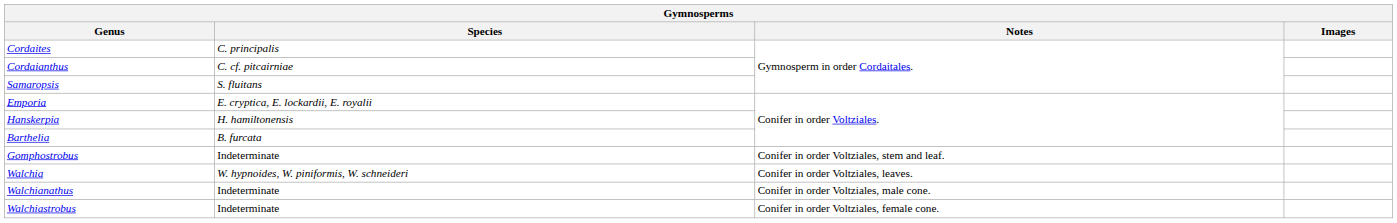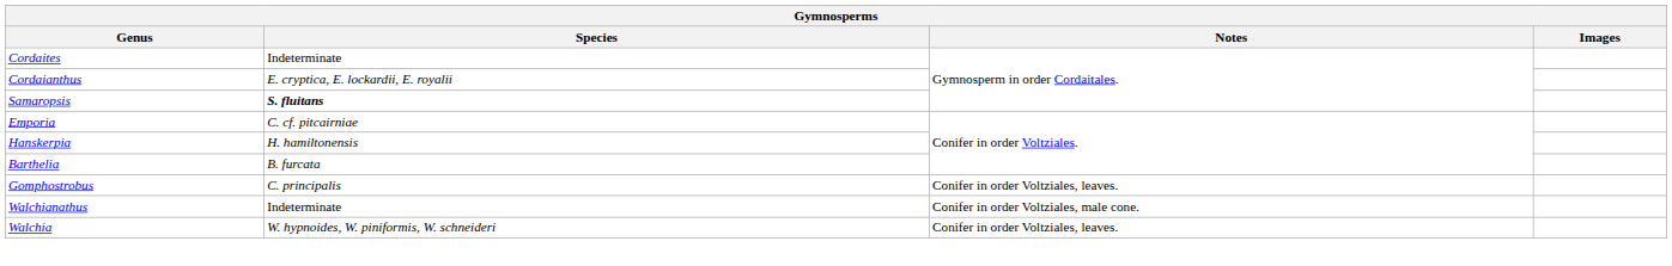Cordaites | Species: C. principalis -> Indeterminate
Cordaianthus | Species: C. cf. pitcairniae -> E. cryptica, E. lockardii, E. royalii
Samaropsis | Species: normal -> bold
Emporia | Species: E. cryptica, E. lockardii, E. royalii -> C. cf. pitcairniae
Gomphostrobus | Species: Indeterminate -> C. principalis
Gomphostrobus | Notes: Conifer in order Voltziales, stem and leaf. -> Conifer in order Voltziales, leaves.
rows swapped: Walchia <-> Walchianathus
- row: Walchiastrobus | Indeterminate | Conifer in order Voltziales, female cone.
